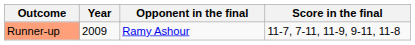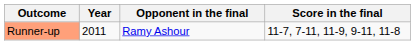Runner-up | Year: 2009 -> 2011
